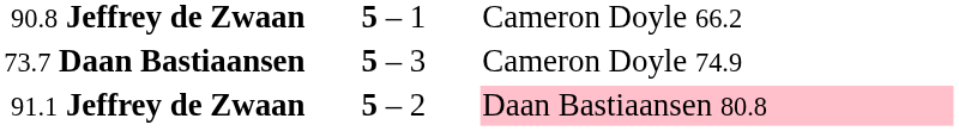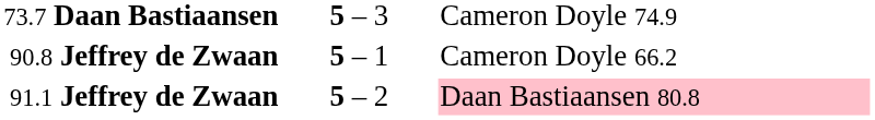rows swapped: 73.7 Daan Bastiaansen <-> 90.8 Jeffrey de Zwaan
